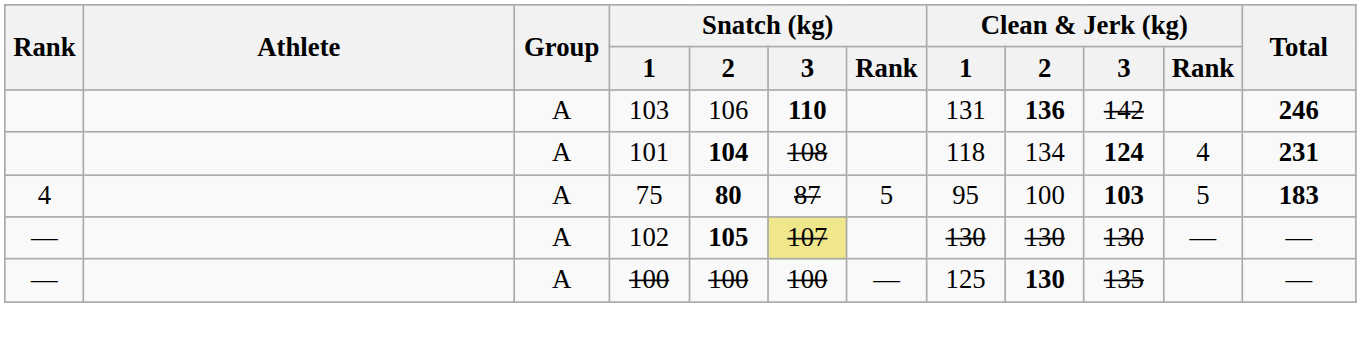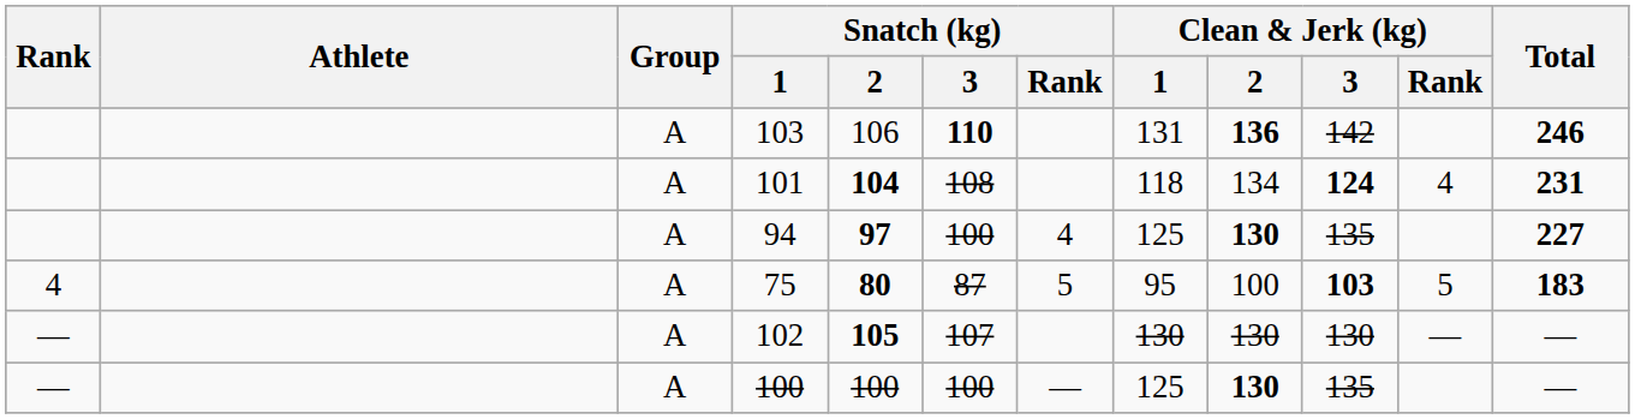+ row: A | 94 | 97 | 100 | 4 | 125 | 130 | 135 | 227
102 | Snatch (kg) / 3: khaki background -> no background
